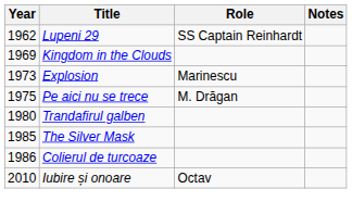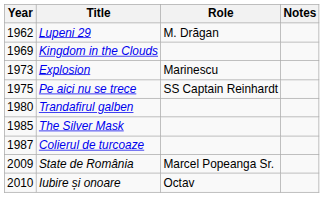Lupeni 29 | Role: SS Captain Reinhardt -> M. Drăgan
Pe aici nu se trece | Role: M. Drăgan -> SS Captain Reinhardt
Colierul de turcoaze | Year: 1986 -> 1987
+ row: 2009 | State de România | Marcel Popeanga Sr.
